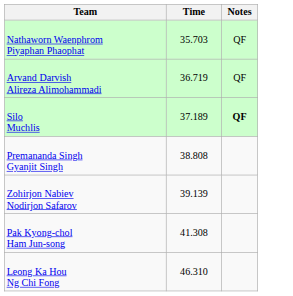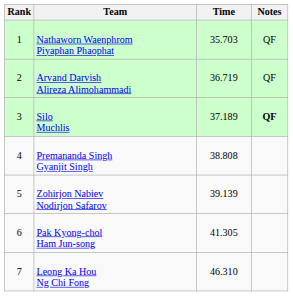+ column: Rank | 1 | 2 | 3 | 4 | 5 | 6 | 7
Pak Kyong-chol Ham Jun-song | Time: 41.308 -> 41.305
